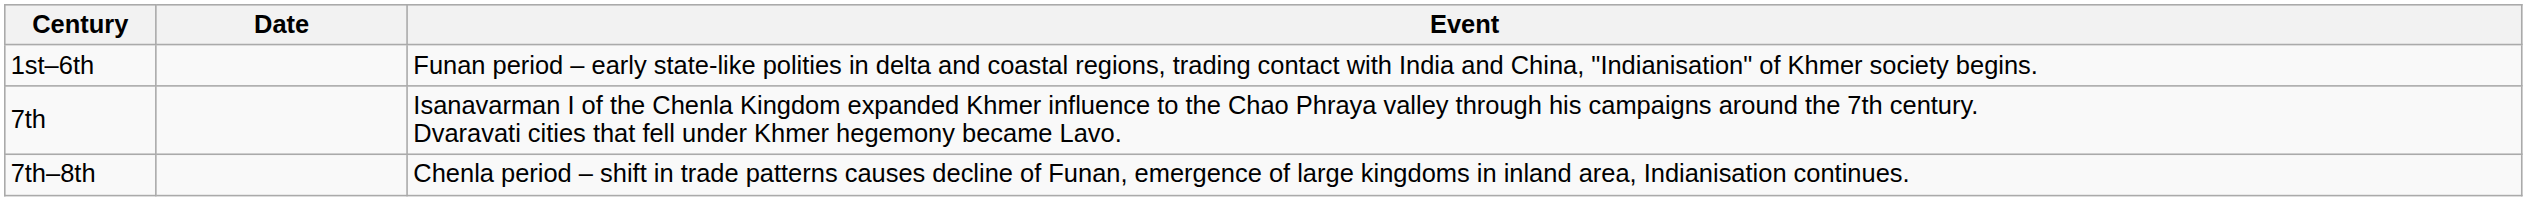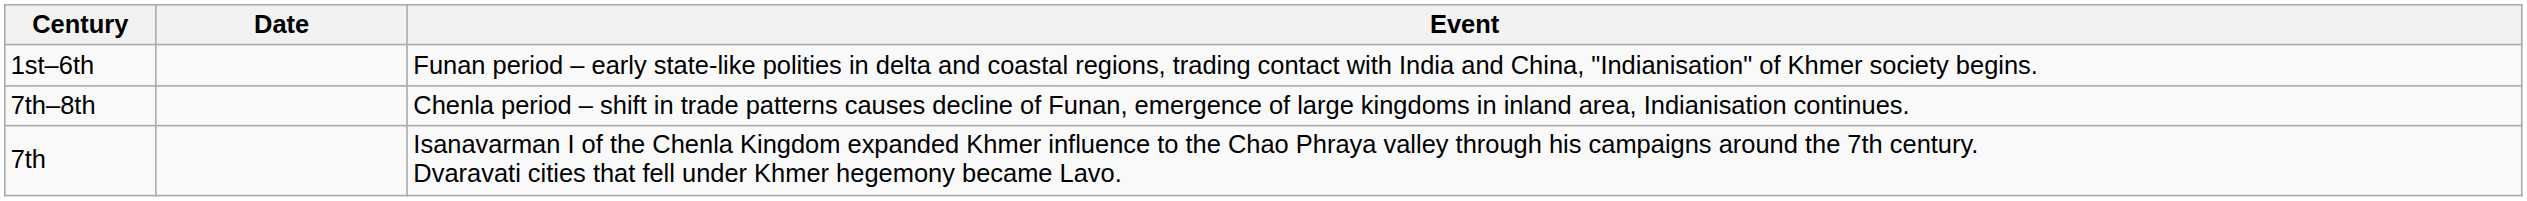rows swapped: 7th–8th <-> 7th
